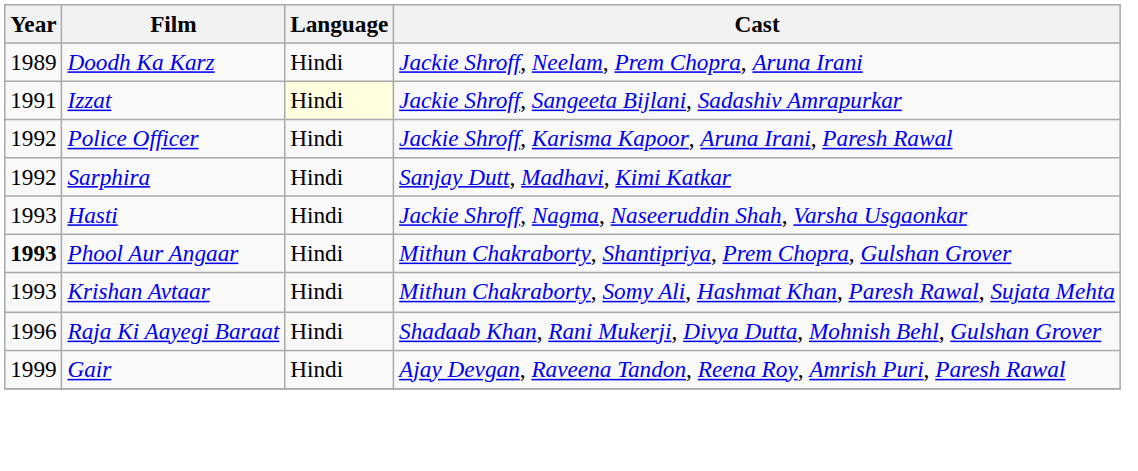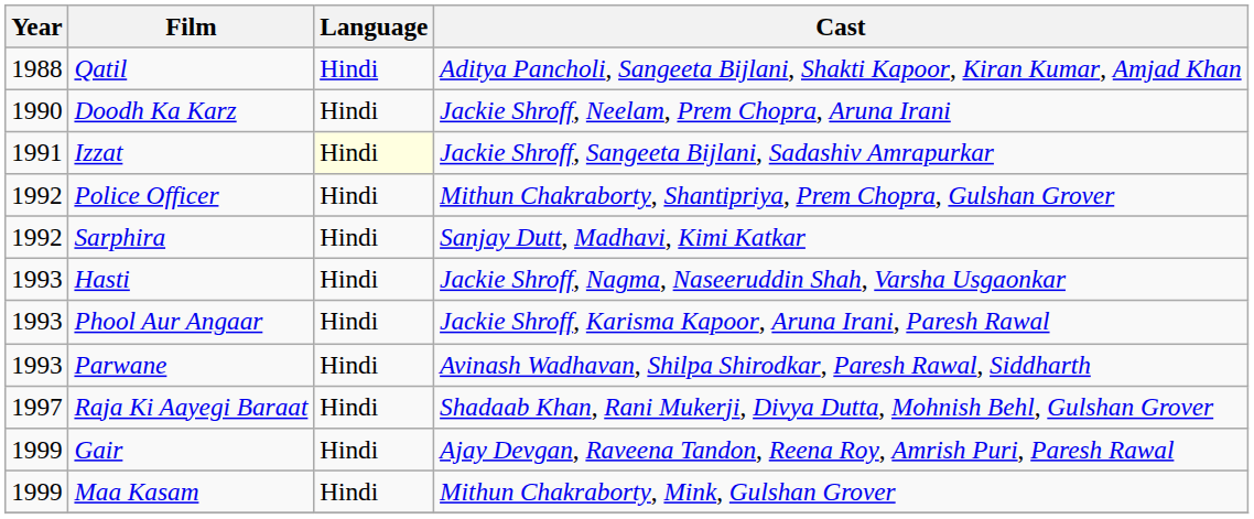+ row: 1988 | Qatil | Hindi | Aditya Pancholi, Sangeeta Bijlani, Shakti Kapoor, Kiran Kumar, Amjad Khan
Doodh Ka Karz | Year: 1989 -> 1990
Police Officer | Cast: Jackie Shroff, Karisma Kapoor, Aruna Irani, Paresh Rawal -> Mithun Chakraborty, Shantipriya, Prem Chopra, Gulshan Grover
Phool Aur Angaar | Year: bold -> normal
Phool Aur Angaar | Cast: Mithun Chakraborty, Shantipriya, Prem Chopra, Gulshan Grover -> Jackie Shroff, Karisma Kapoor, Aruna Irani, Paresh Rawal
- row: 1993 | Krishan Avtaar | Hindi | Mithun Chakraborty, Somy Ali, Hashmat Khan, Paresh Rawal, Sujata Mehta
+ row: 1993 | Parwane | Hindi | Avinash Wadhavan, Shilpa Shirodkar, Paresh Rawal, Siddharth
Raja Ki Aayegi Baraat | Year: 1996 -> 1997
+ row: 1999 | Maa Kasam | Hindi | Mithun Chakraborty, Mink, Gulshan Grover
